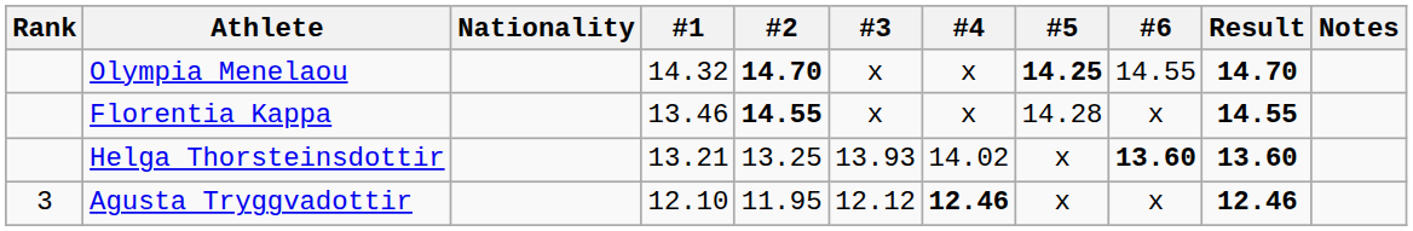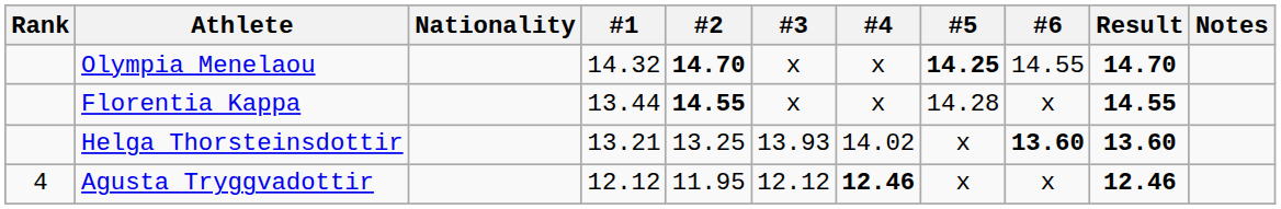Florentia Kappa | #1: 13.46 -> 13.44
Agusta Tryggvadottir | Rank: 3 -> 4
Agusta Tryggvadottir | #1: 12.10 -> 12.12
